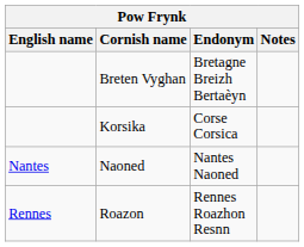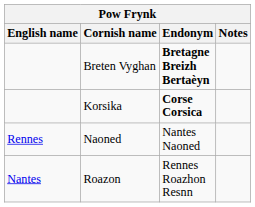Breten Vyghan | Endonym: normal -> bold
Korsika | Endonym: normal -> bold
Naoned | English name: Nantes -> Rennes
Roazon | English name: Rennes -> Nantes
